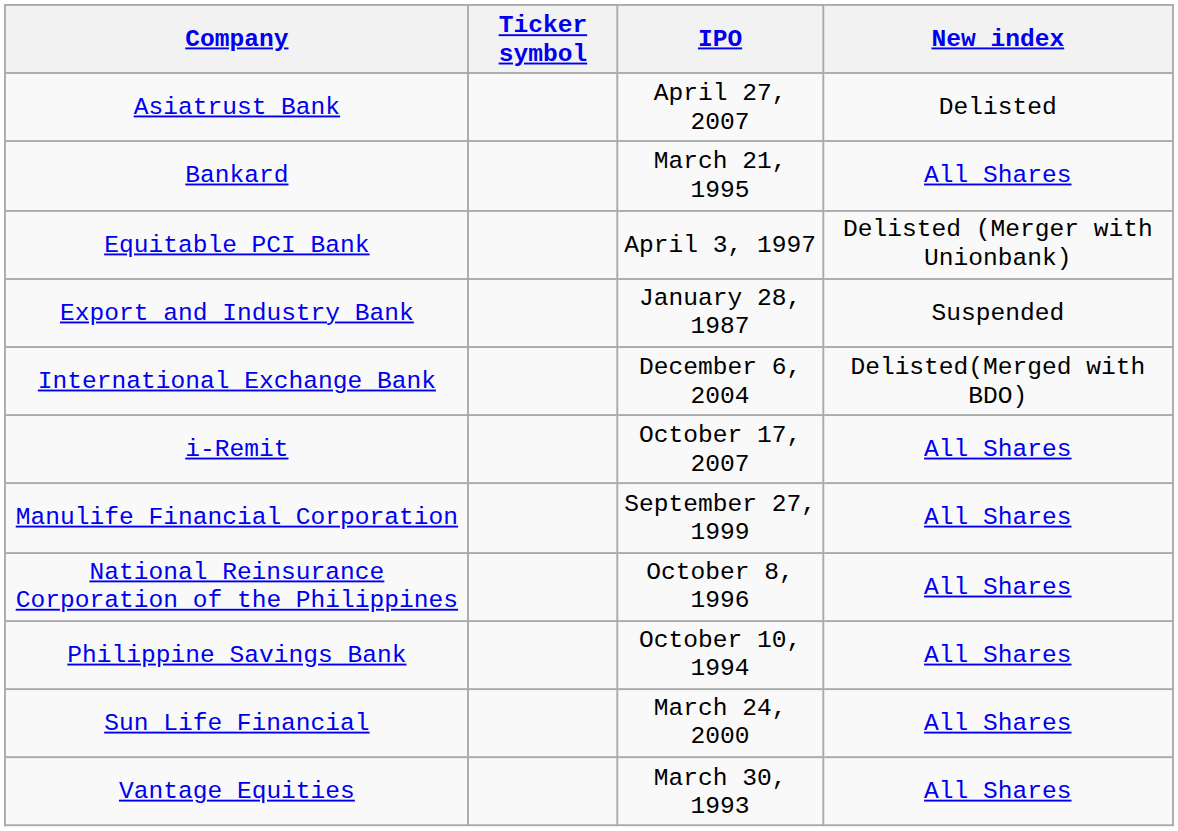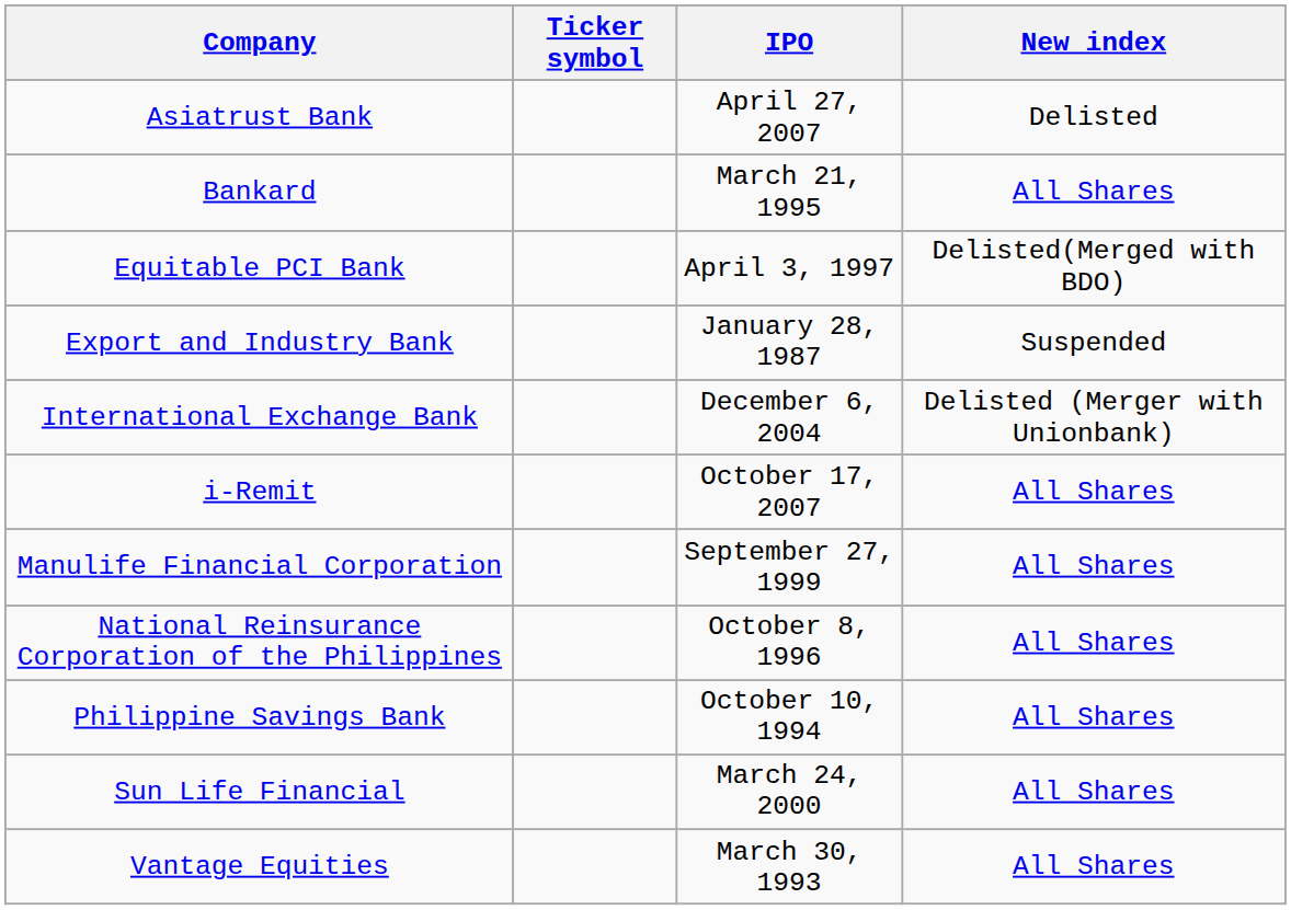Equitable PCI Bank | New index: Delisted (Merger with Unionbank) -> Delisted(Merged with BDO)
International Exchange Bank | New index: Delisted(Merged with BDO) -> Delisted (Merger with Unionbank)
